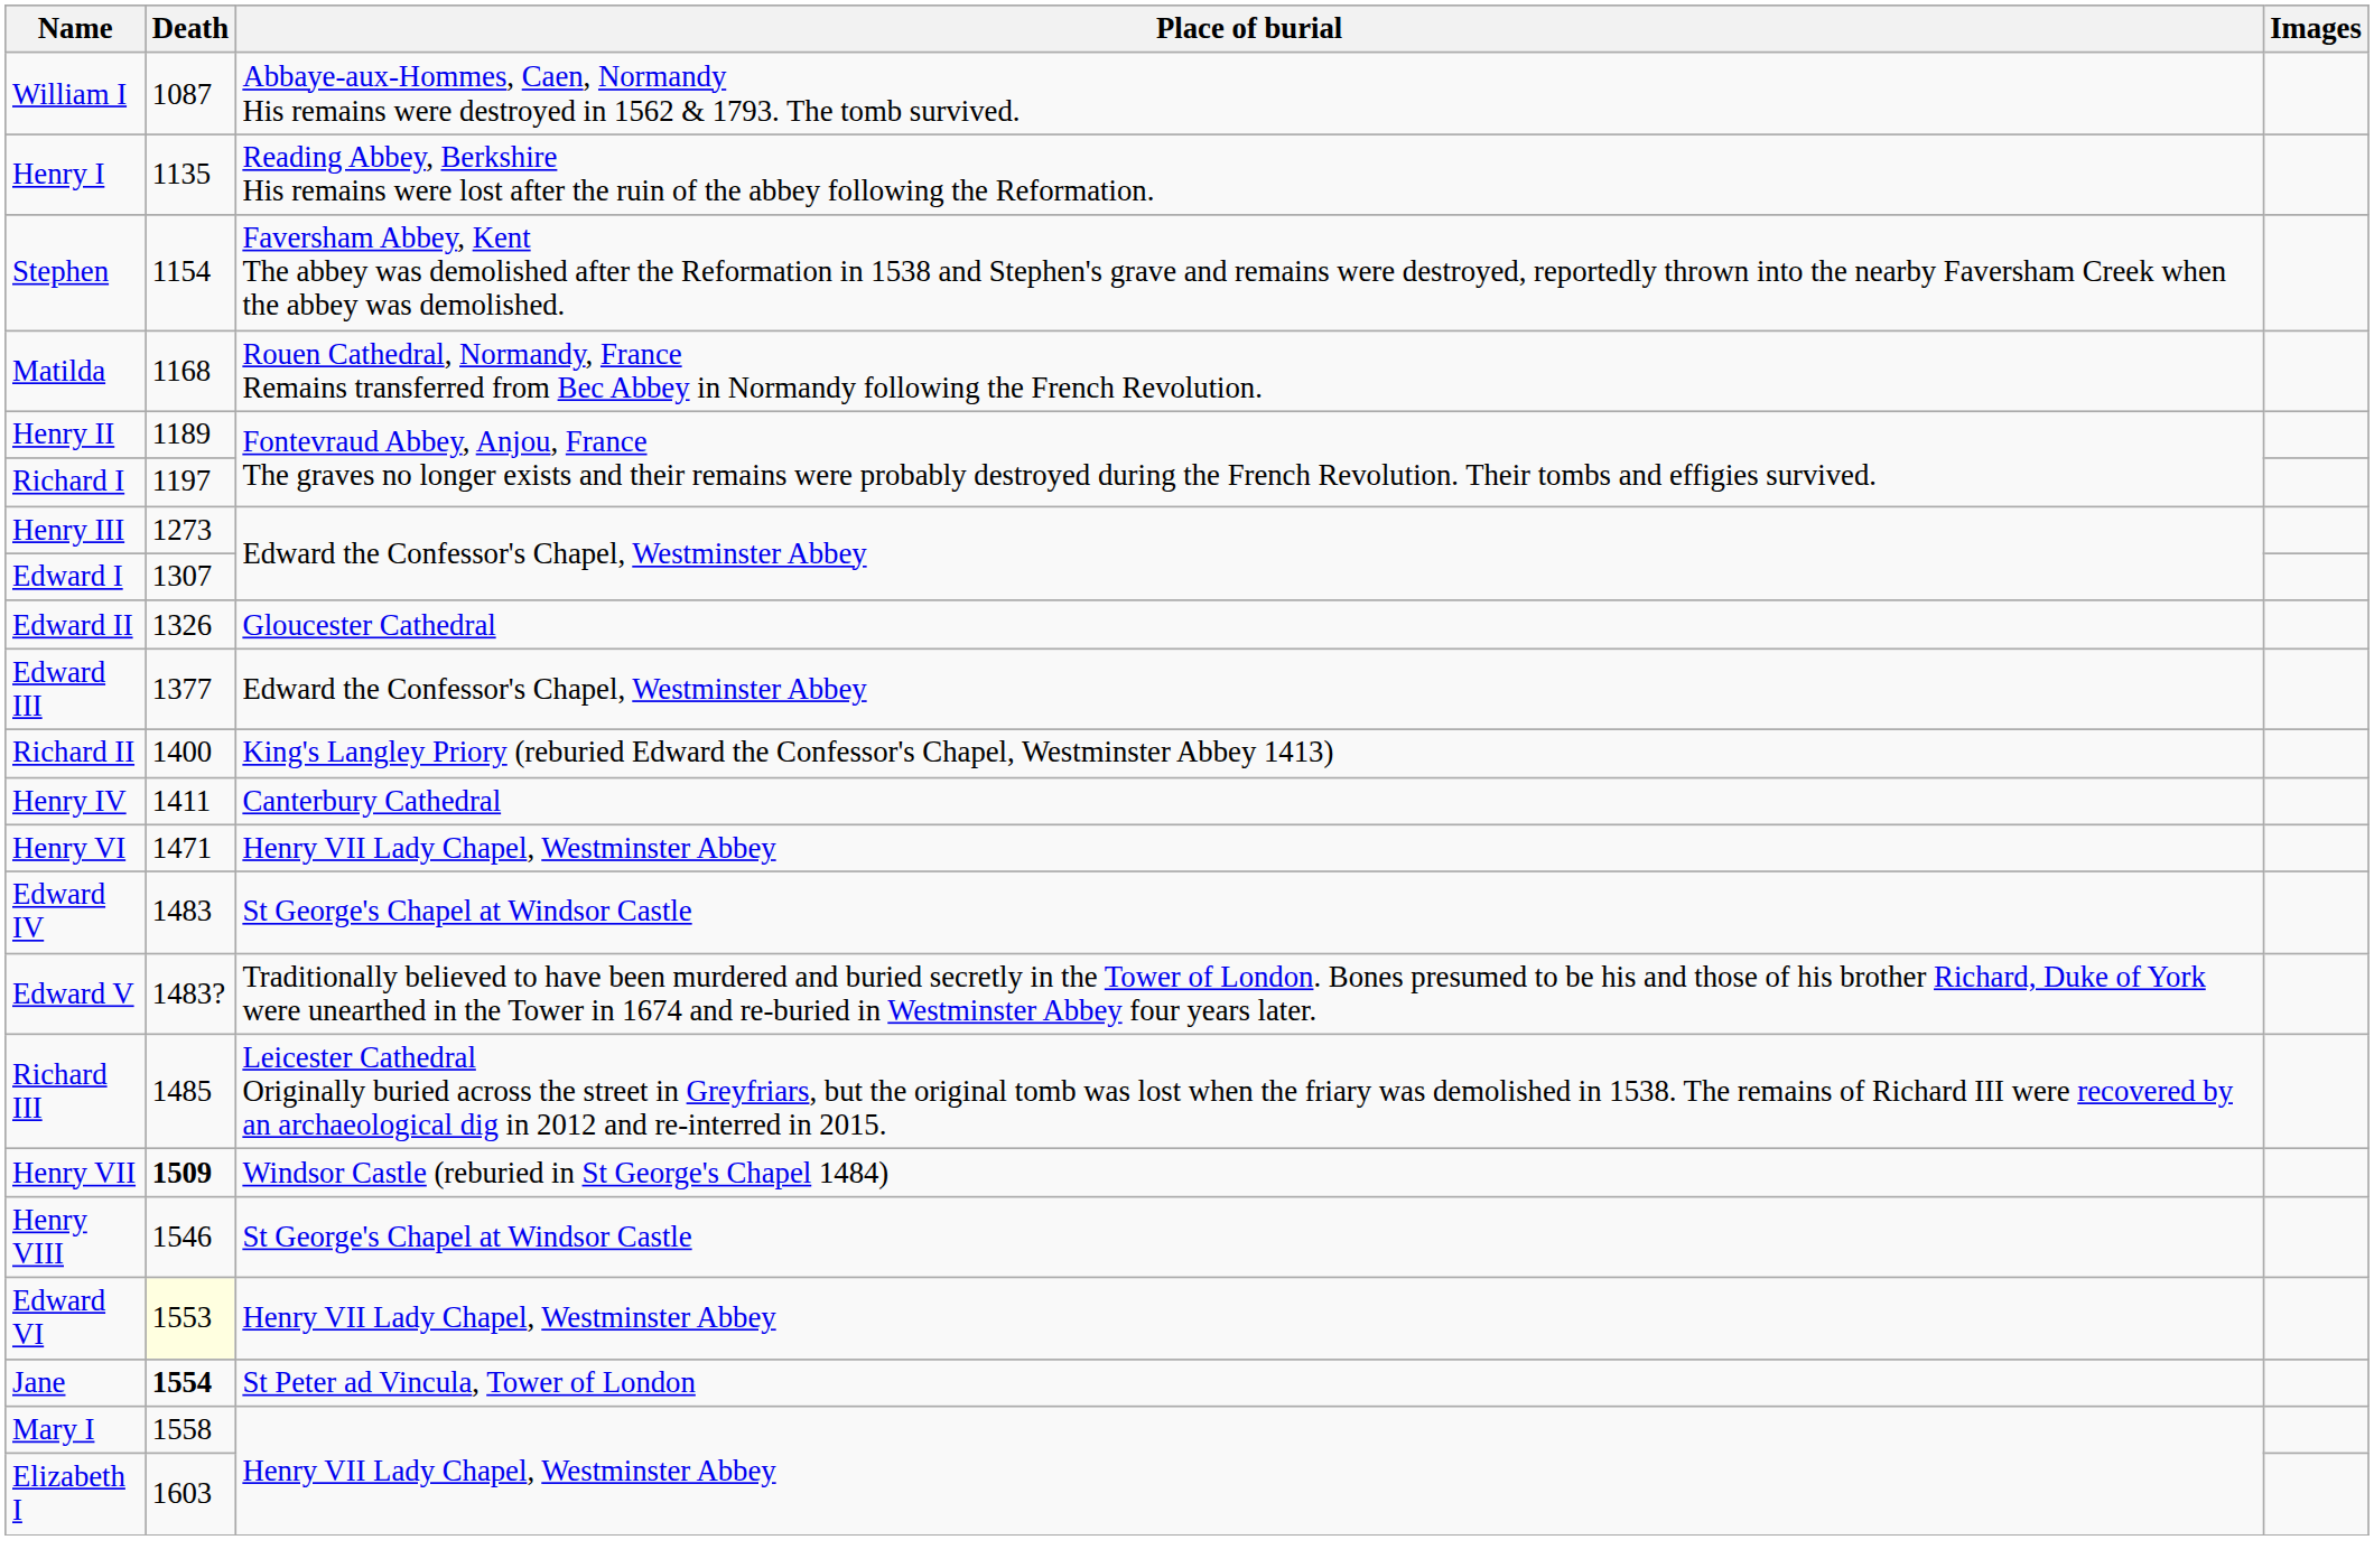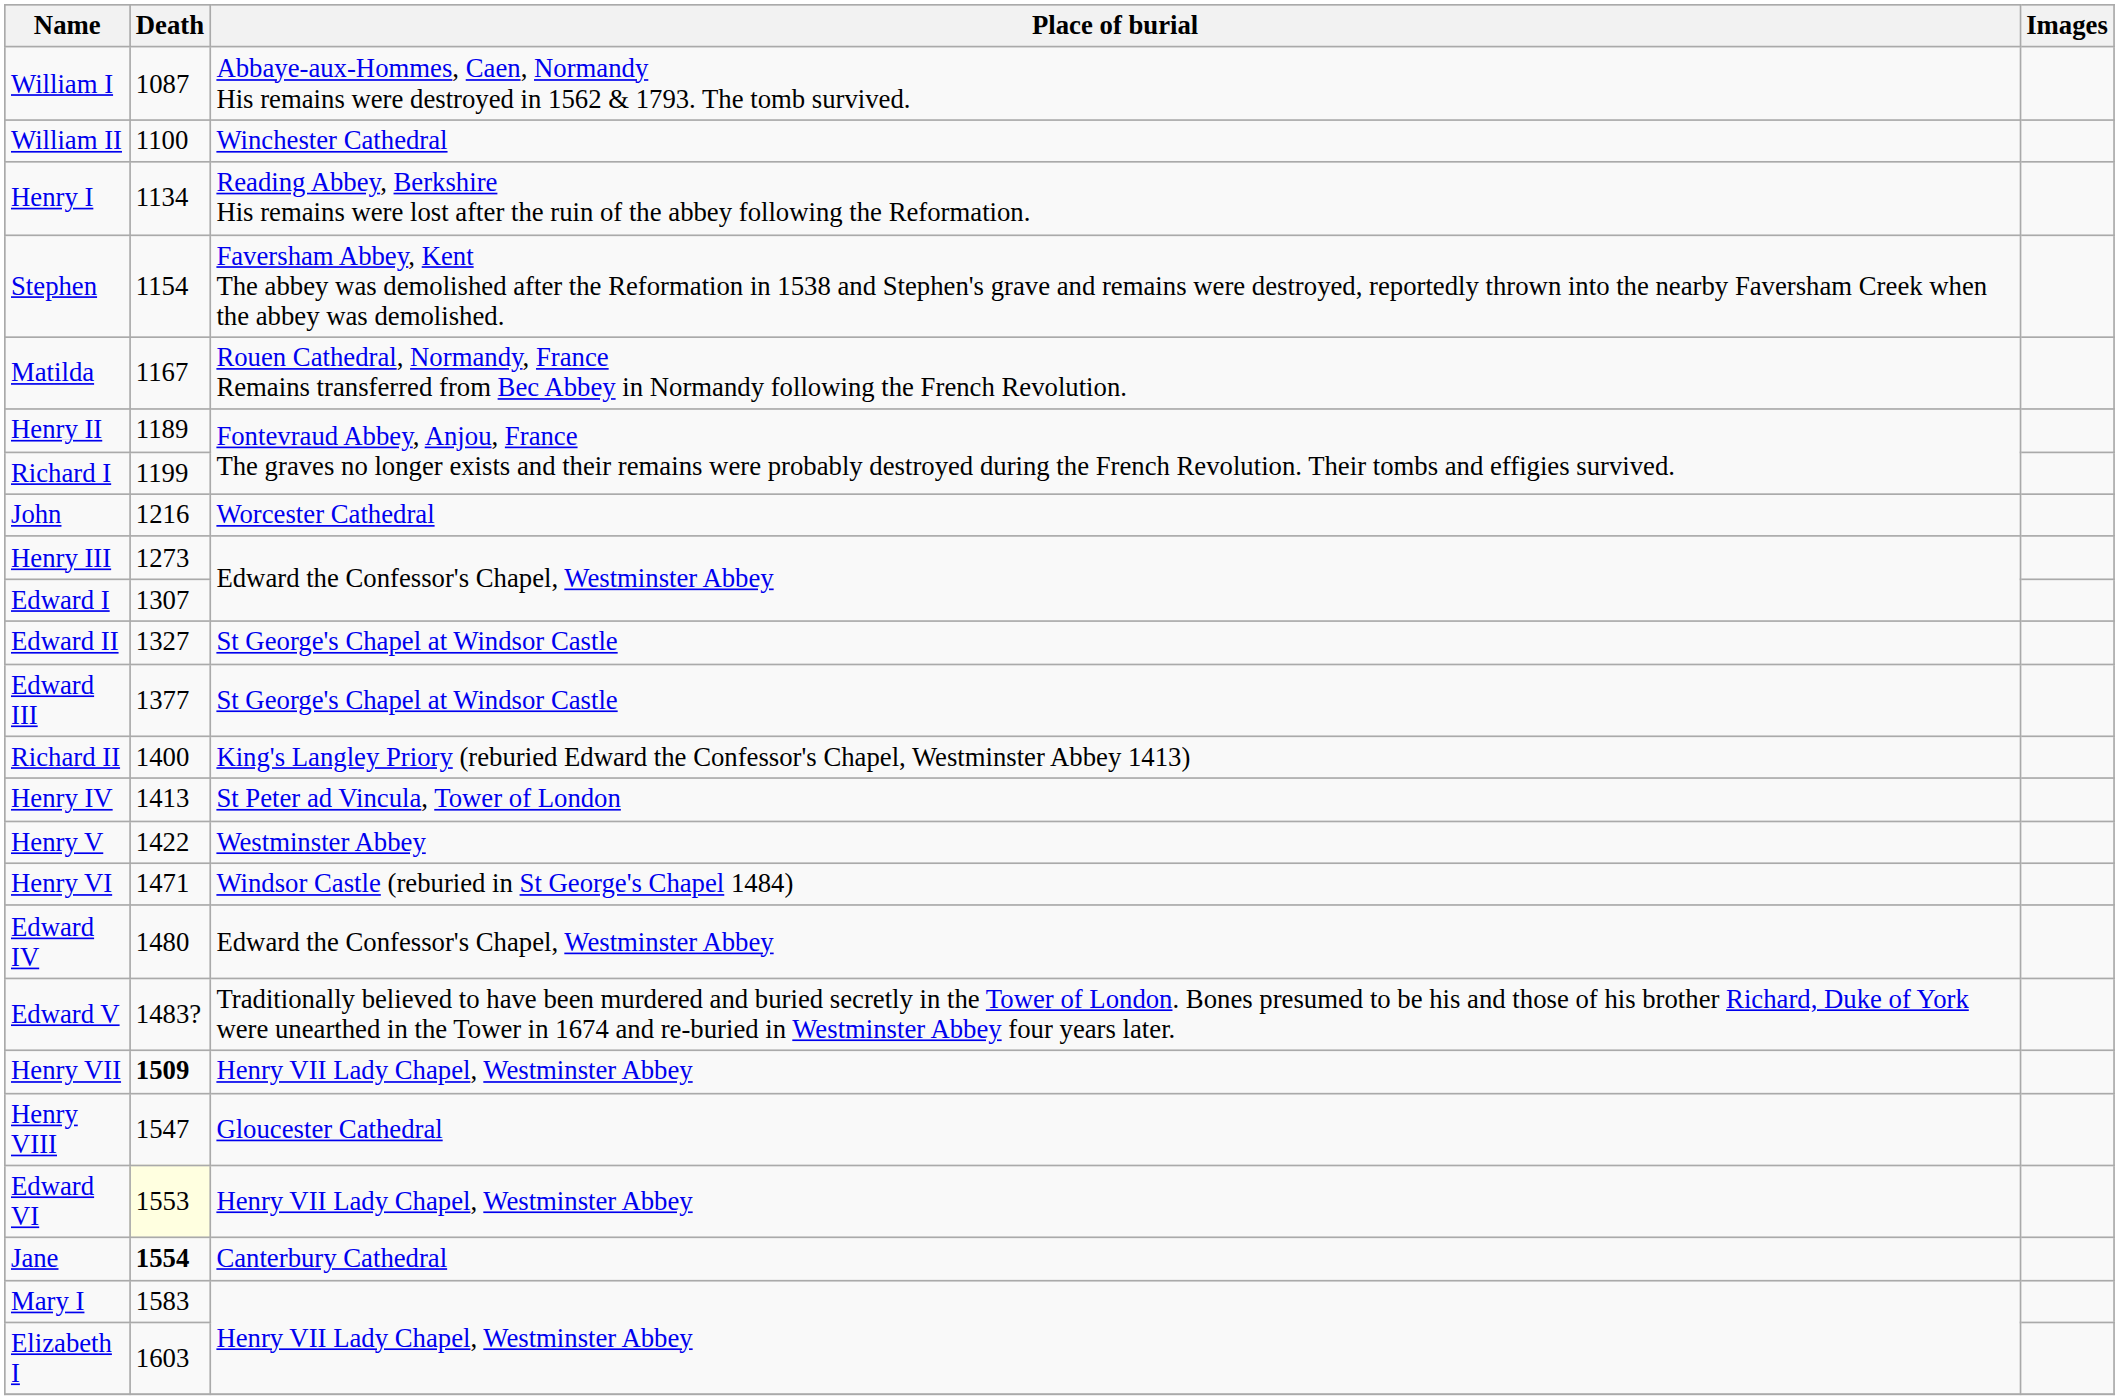+ row: William II | 1100 | Winchester Cathedral
Henry I | Death: 1135 -> 1134
Matilda | Death: 1168 -> 1167
Richard I | Death: 1197 -> 1199
+ row: John | 1216 | Worcester Cathedral
Edward II | Death: 1326 -> 1327
Edward II | Place of burial: Gloucester Cathedral -> St George's Chapel at Windsor Castle
Edward III | Place of burial: Edward the Confessor's Chapel, Westminster Abbey -> St George's Chapel at Windsor Castle
Henry IV | Death: 1411 -> 1413
Henry IV | Place of burial: Canterbury Cathedral -> St Peter ad Vincula, Tower of London
+ row: Henry V | 1422 | Westminster Abbey
Henry VI | Place of burial: Henry VII Lady Chapel, Westminster Abbey -> Windsor Castle (reburied in St George's Chapel 1484)
Edward IV | Death: 1483 -> 1480
Edward IV | Place of burial: St George's Chapel at Windsor Castle -> Edward the Confessor's Chapel, Westminster Abbey
- row: Richard III | 1485 | Leicester Cathedral Originally buried across the street in Greyfriars, but the original tomb was lost when the friary was demolished in 1538. The remains of Richard III were recovered by an archaeological dig in 2012 and re-interred in 2015.
Henry VII | Place of burial: Windsor Castle (reburied in St George's Chapel 1484) -> Henry VII Lady Chapel, Westminster Abbey
Henry VIII | Death: 1546 -> 1547
Henry VIII | Place of burial: St George's Chapel at Windsor Castle -> Gloucester Cathedral
Jane | Place of burial: St Peter ad Vincula, Tower of London -> Canterbury Cathedral
Mary I | Death: 1558 -> 1583
